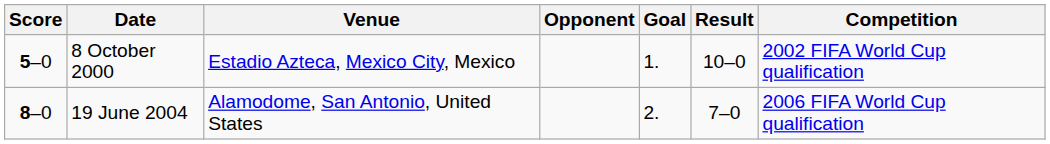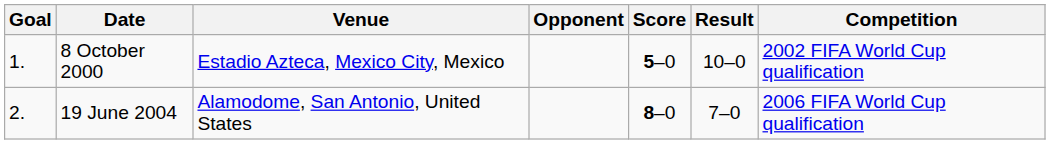columns swapped: Goal <-> Score
